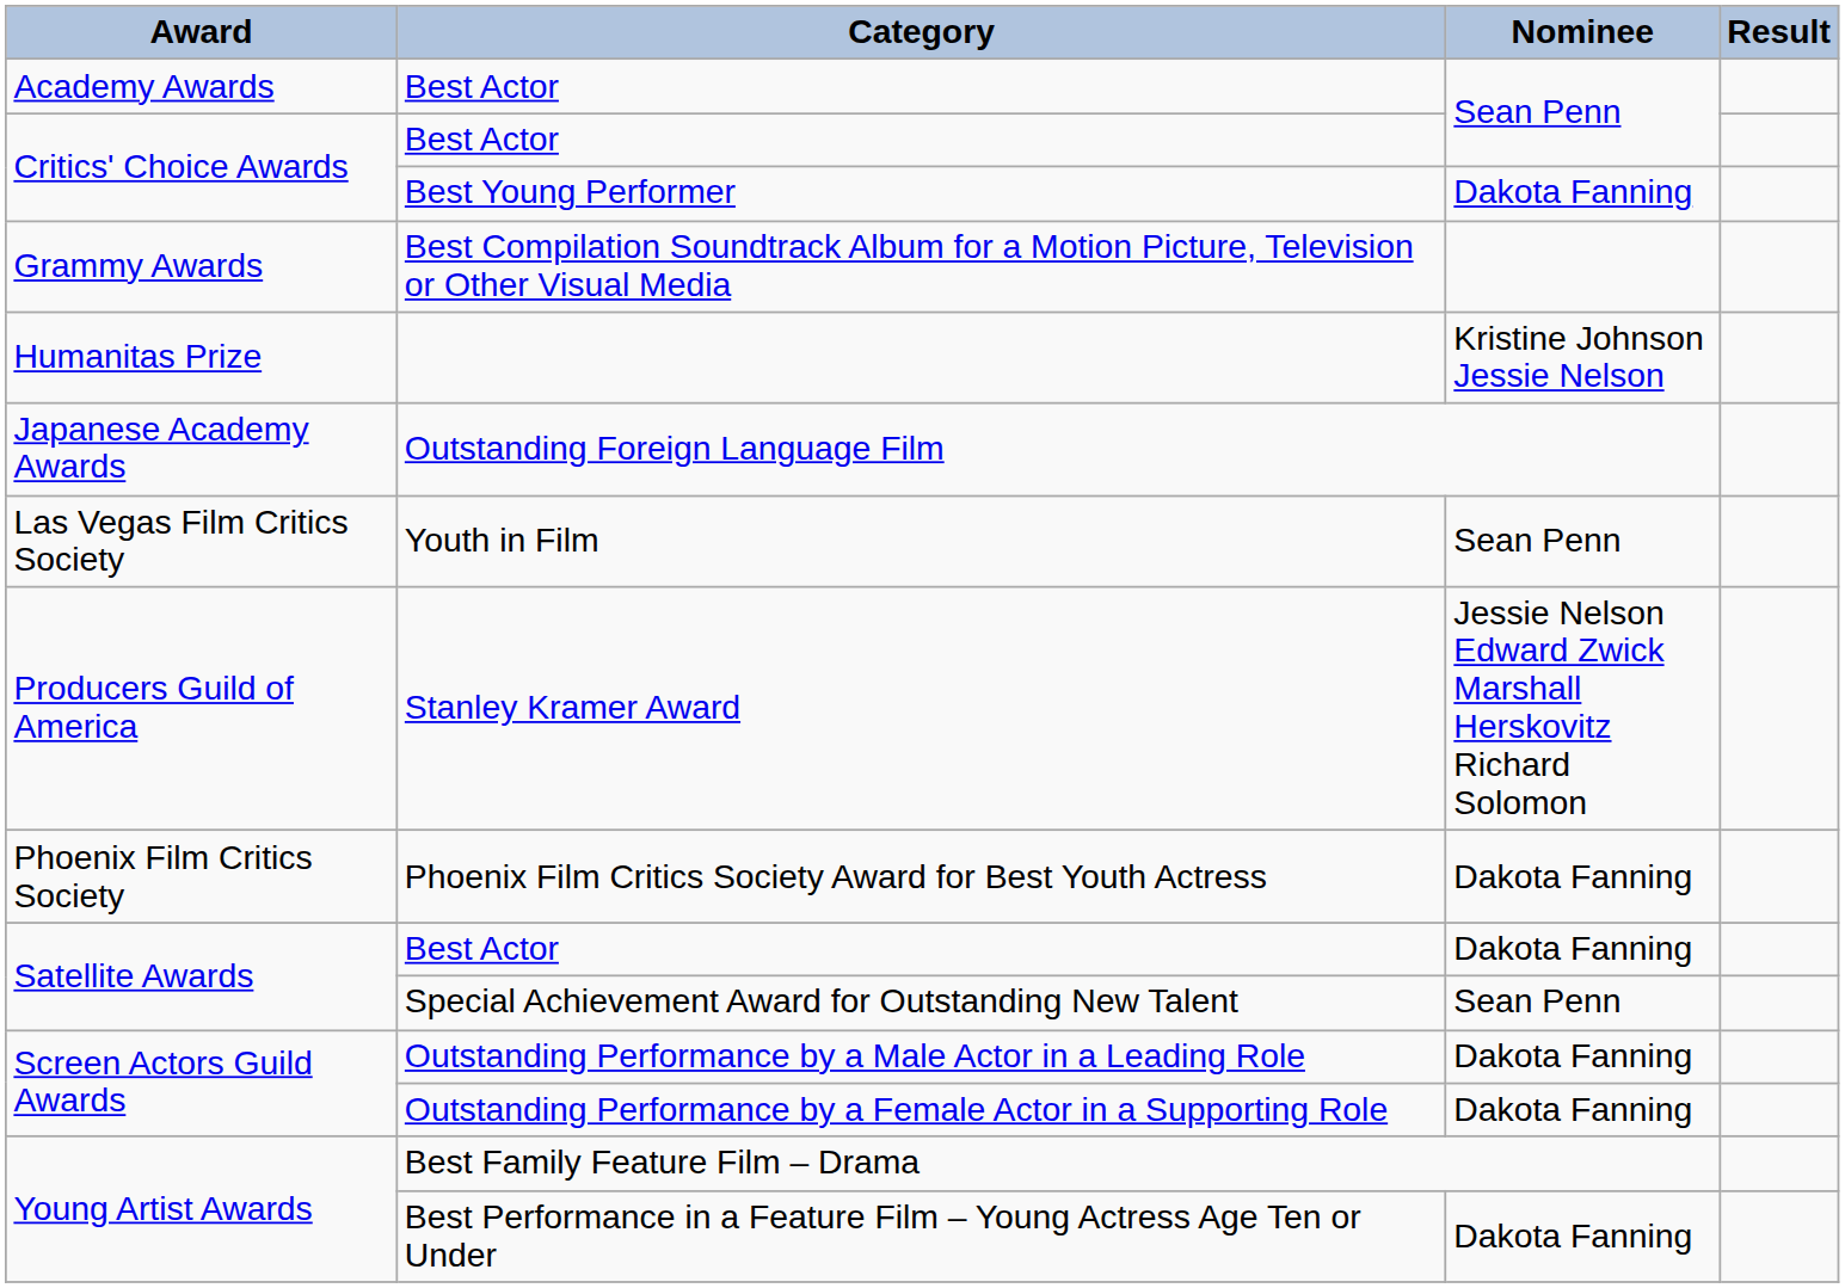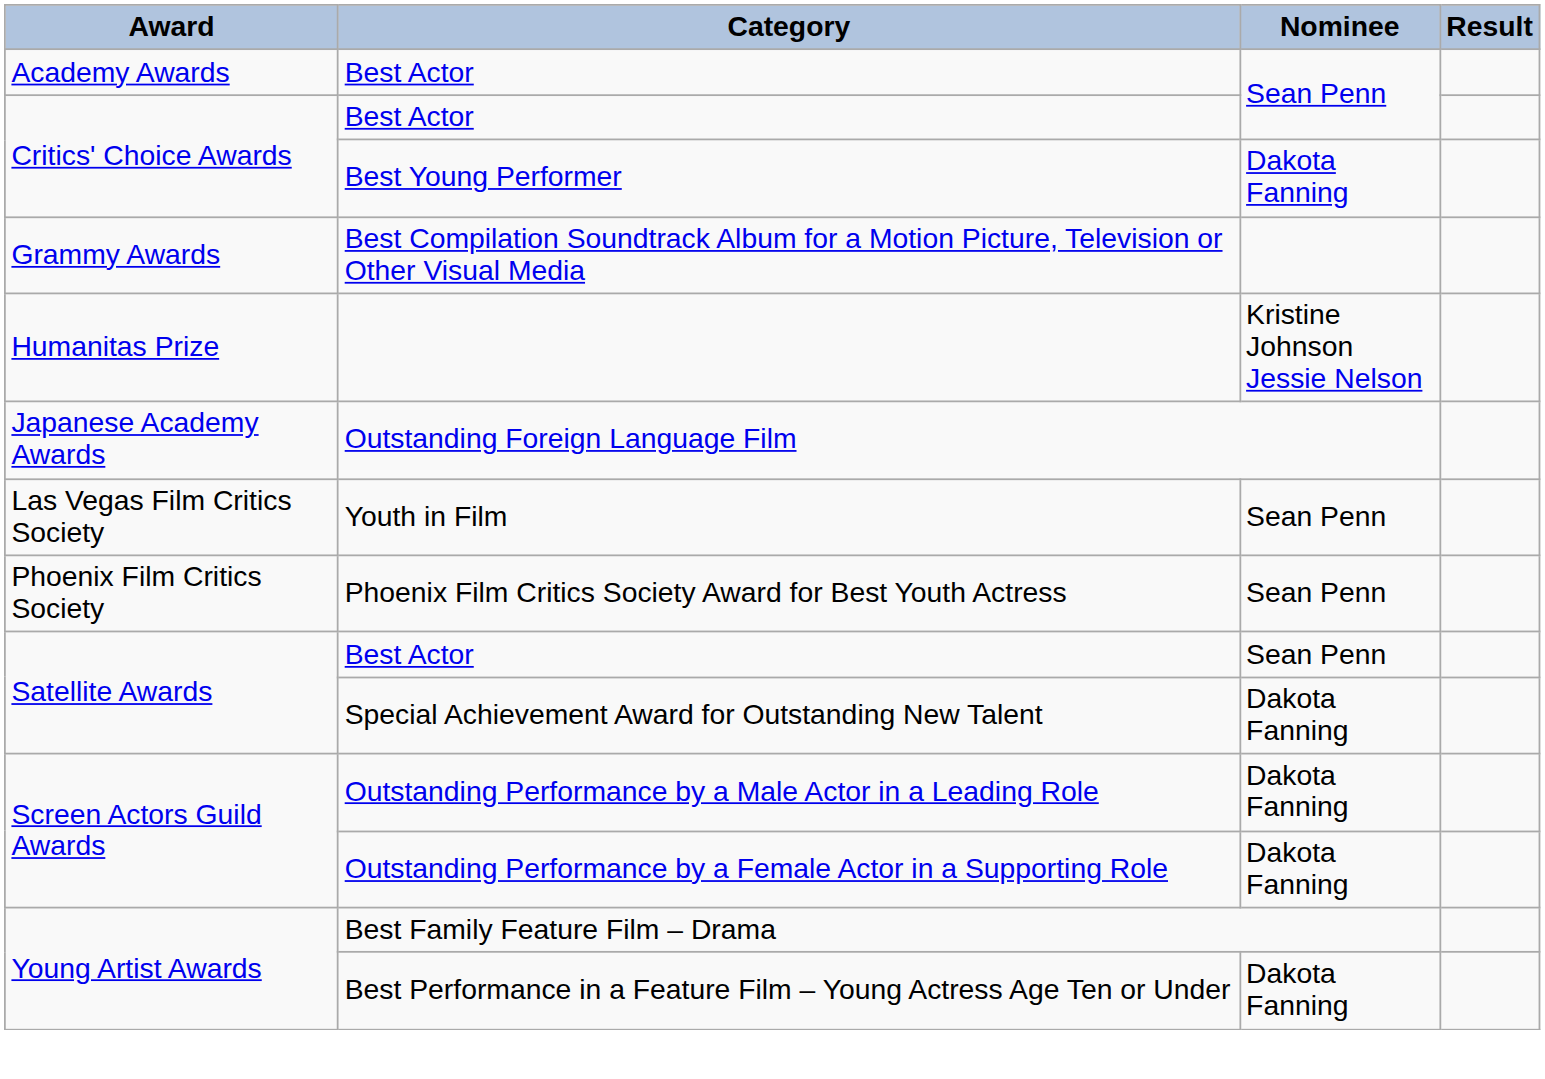- row: Producers Guild of America | Stanley Kramer Award | Jessie Nelson Edward Zwick Marshall Herskovitz Richard Solomon
Phoenix Film Critics Society Award for Best Youth Actress | Nominee: Dakota Fanning -> Sean Penn
Satellite Awards / Best Actor | Nominee: Dakota Fanning -> Sean Penn
Special Achievement Award for Outstanding New Talent | Nominee: Sean Penn -> Dakota Fanning
